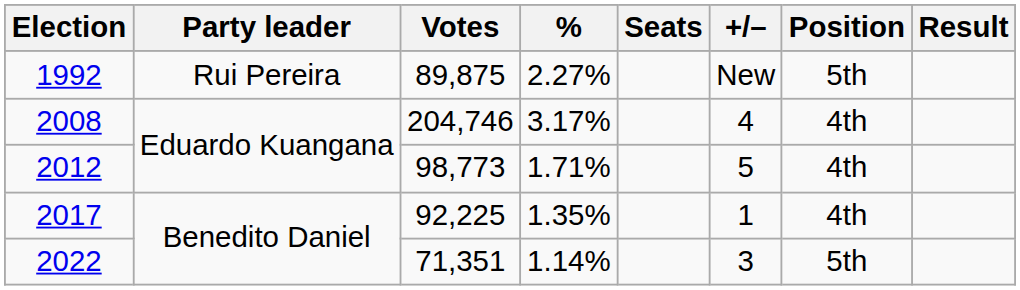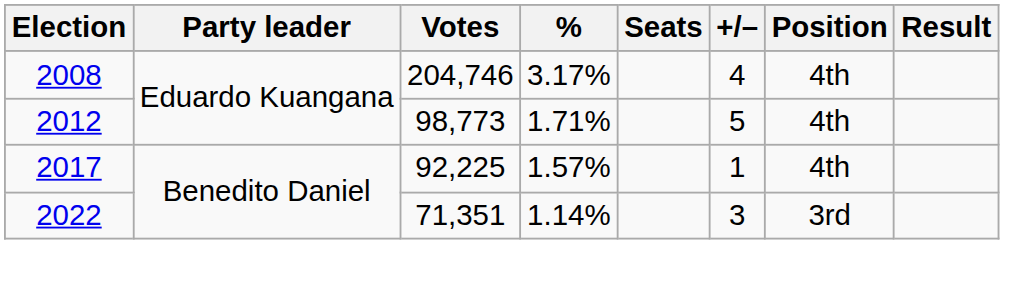- row: 1992 | Rui Pereira | 89,875 | 2.27% | New | 5th
2017 | %: 1.35% -> 1.57%
2022 | Position: 5th -> 3rd
